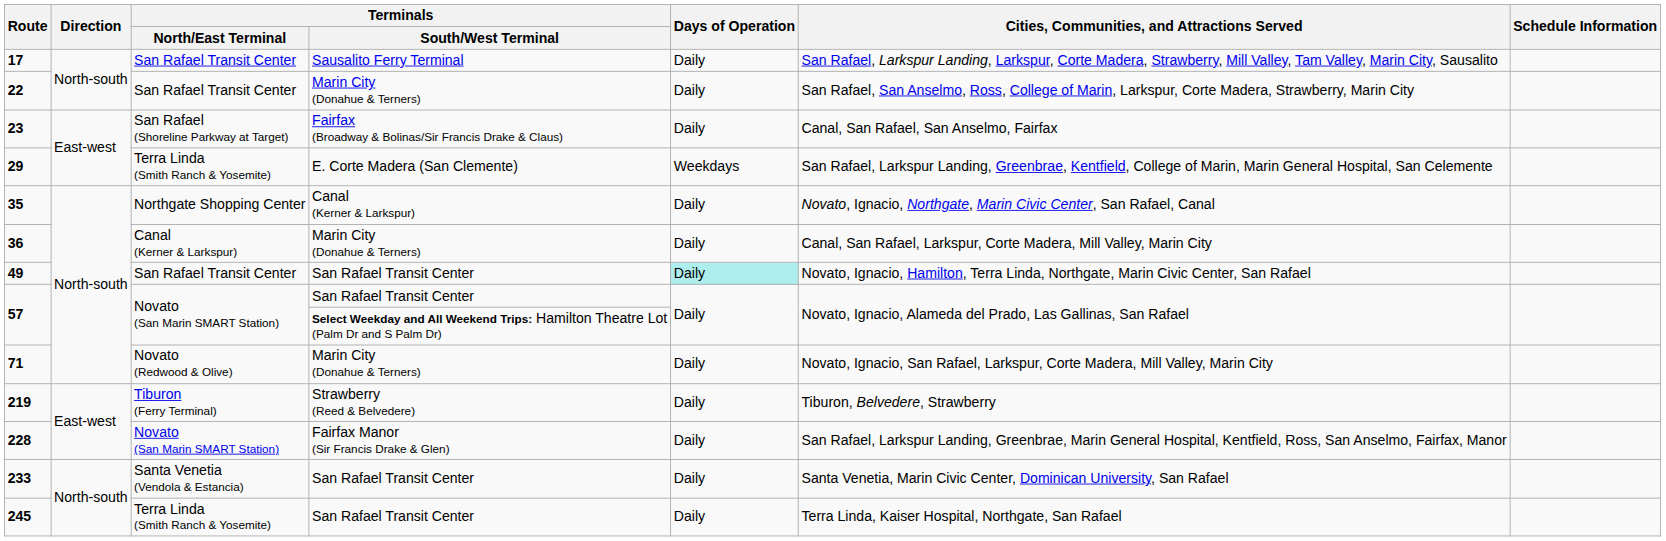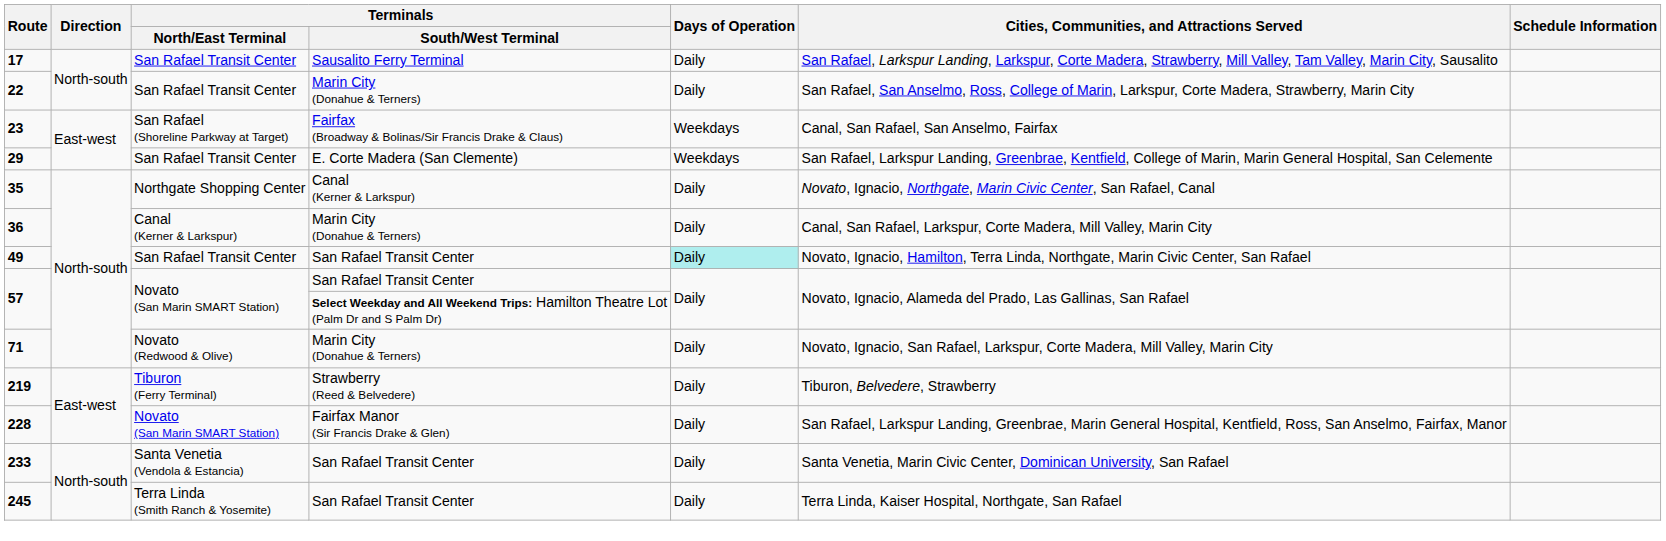23 | Days of Operation: Daily -> Weekdays
29 | Terminals / North/East Terminal: Terra Linda (Smith Ranch & Yosemite) -> San Rafael Transit Center
